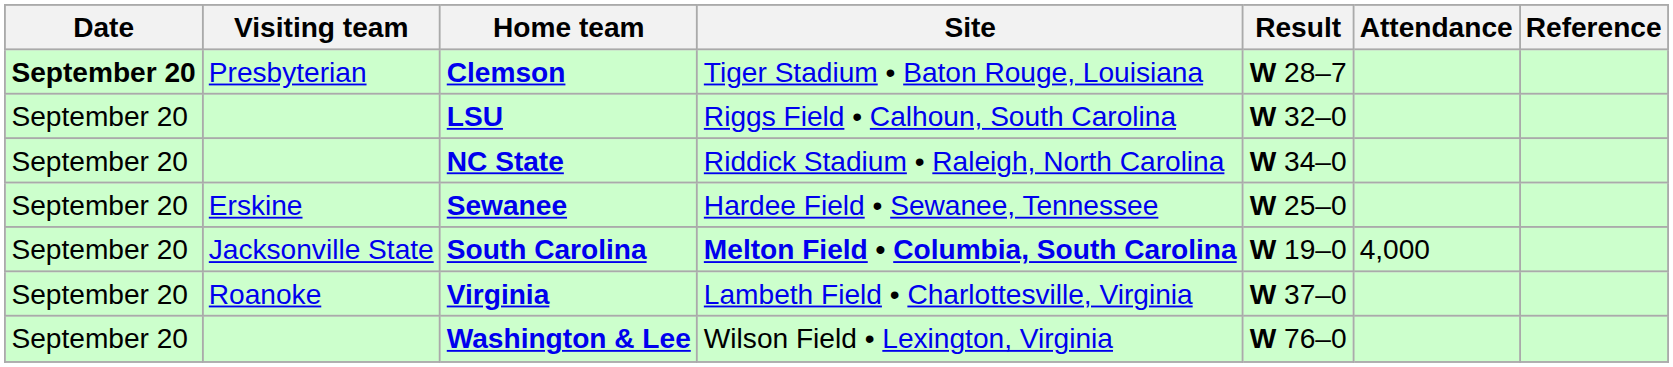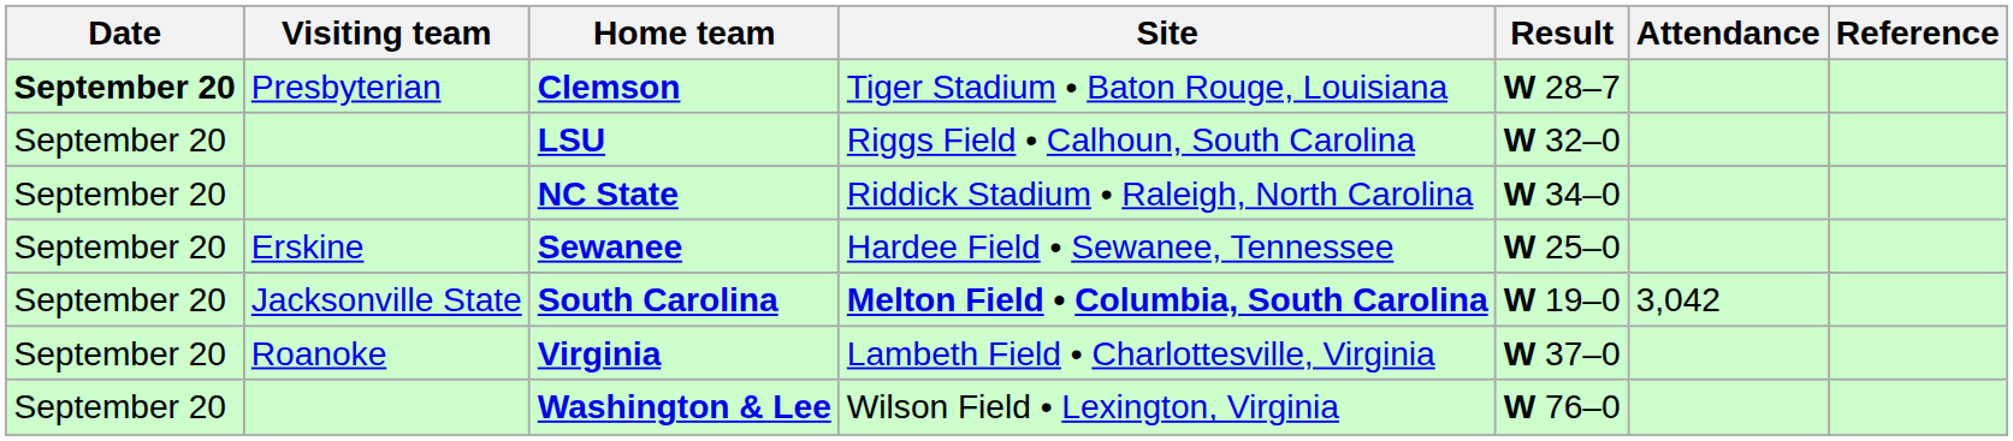South Carolina | Attendance: 4,000 -> 3,042
